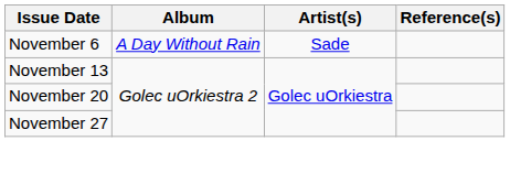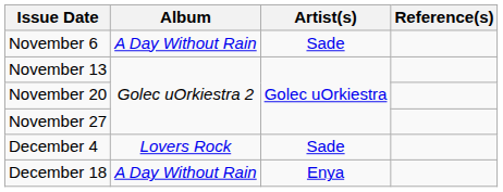+ row: December 4 | Lovers Rock | Sade
+ row: December 18 | A Day Without Rain | Enya
